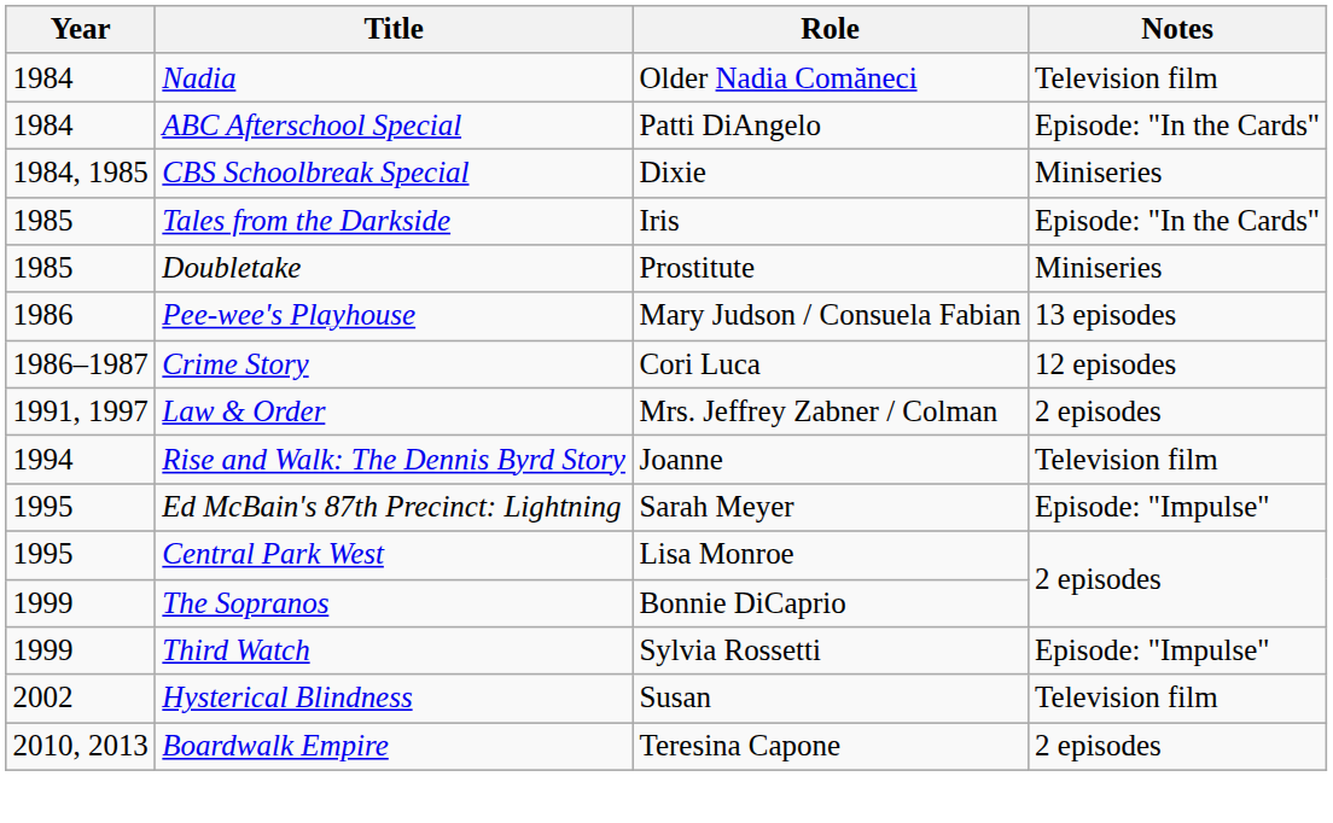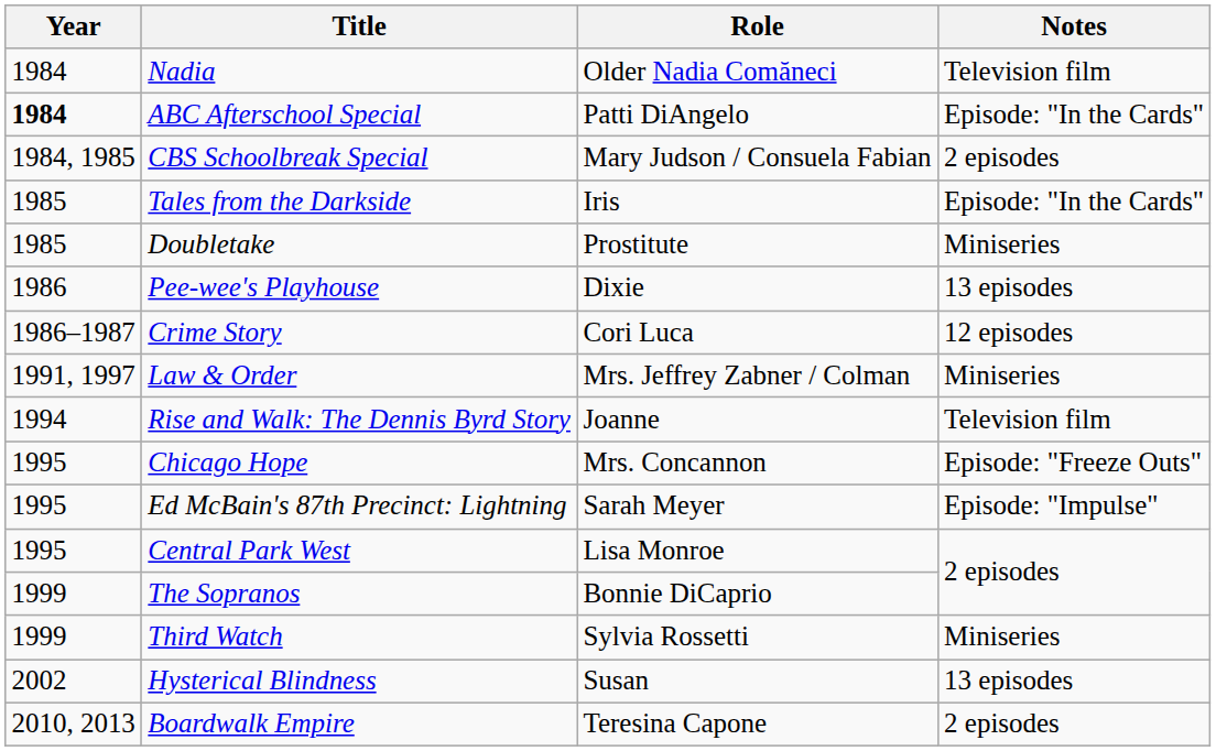ABC Afterschool Special | Year: normal -> bold
CBS Schoolbreak Special | Role: Dixie -> Mary Judson / Consuela Fabian
CBS Schoolbreak Special | Notes: Miniseries -> 2 episodes
Pee-wee's Playhouse | Role: Mary Judson / Consuela Fabian -> Dixie
Law & Order | Notes: 2 episodes -> Miniseries
+ row: 1995 | Chicago Hope | Mrs. Concannon | Episode: "Freeze Outs"
Third Watch | Notes: Episode: "Impulse" -> Miniseries
Hysterical Blindness | Notes: Television film -> 13 episodes
